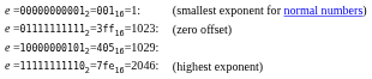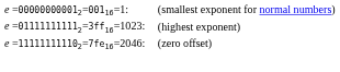e =011111111112=3ff16=1023: | column 4: (zero offset) -> (highest exponent)
- row: e =100000001012=40516=1029:
e =111111111102=7fe16=2046: | column 4: (highest exponent) -> (zero offset)
